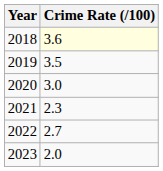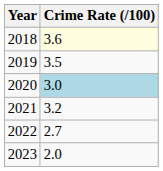2020 | Crime Rate (/100): no background -> lightblue background
2021 | Crime Rate (/100): 2.3 -> 3.2
